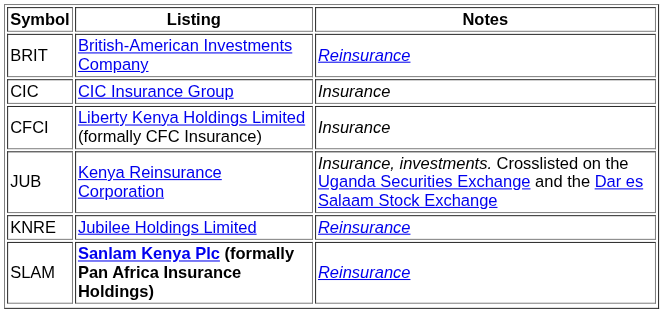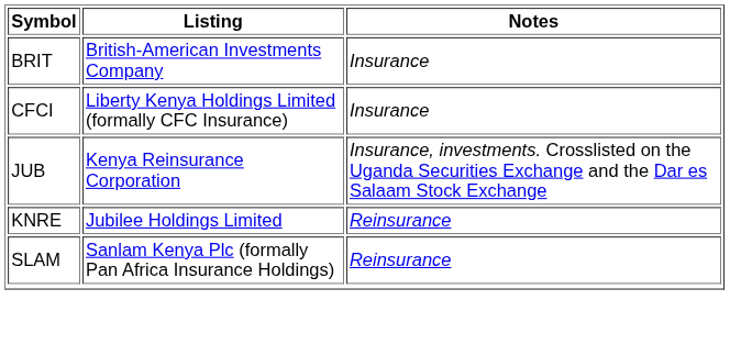BRIT | Notes: Reinsurance -> Insurance
- row: CIC | CIC Insurance Group | Insurance
SLAM | Listing: bold -> normal
